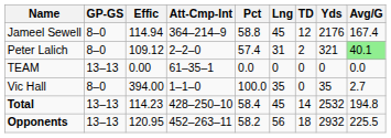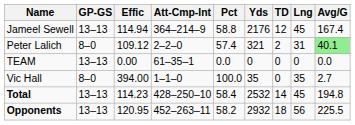columns swapped: Yds <-> Lng
Jameel Sewell | GP-GS: 8–0 -> 13–13
